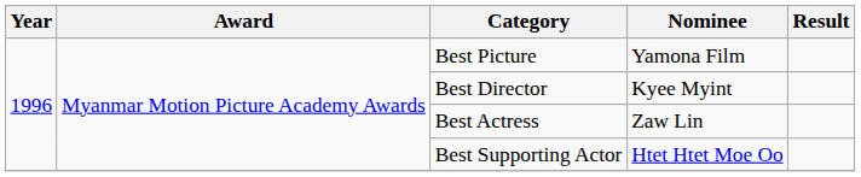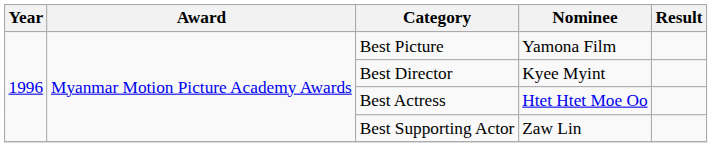Best Actress | Nominee: Zaw Lin -> Htet Htet Moe Oo
Best Supporting Actor | Nominee: Htet Htet Moe Oo -> Zaw Lin
